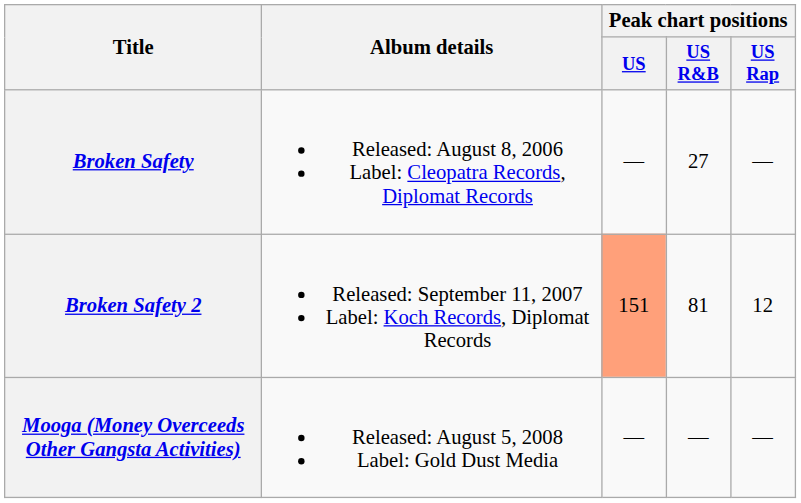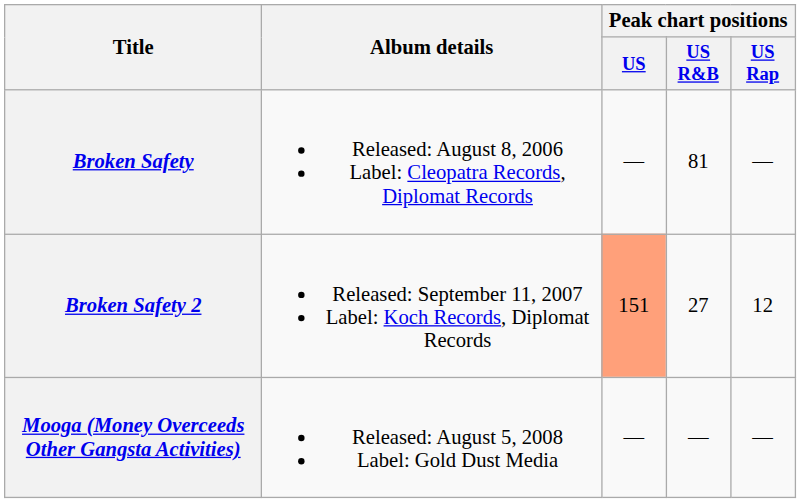Broken Safety | Peak chart positions / US R&B: 27 -> 81
Broken Safety 2 | Peak chart positions / US R&B: 81 -> 27
